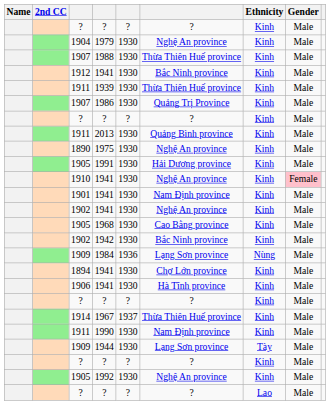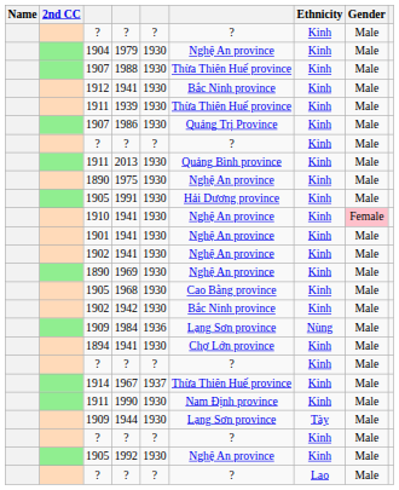1901 / 1941 | column 6: Nam Định province -> Nghệ An province
+ row: 1890 | 1969 | 1930 | Nghệ An province | Kinh | Male
- row: 1906 | 1941 | 1930 | Hà Tĩnh province | Kinh | Male
